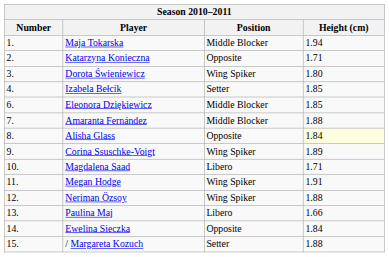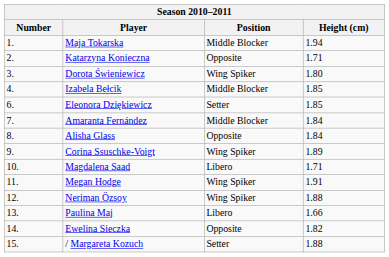Izabela Bełcik | Position: Setter -> Middle Blocker
Eleonora Dziękiewicz | Position: Middle Blocker -> Setter
Amaranta Fernández | Height (cm): 1.88 -> 1.84
Alisha Glass | Height (cm): lightyellow background -> no background
Ewelina Sieczka | Height (cm): 1.84 -> 1.82
